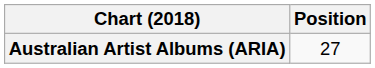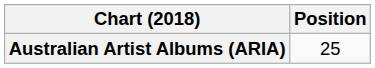Australian Artist Albums (ARIA) | Position: 27 -> 25
